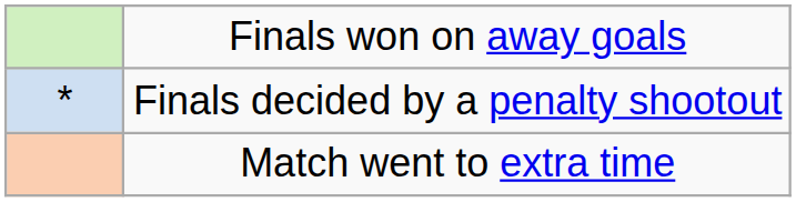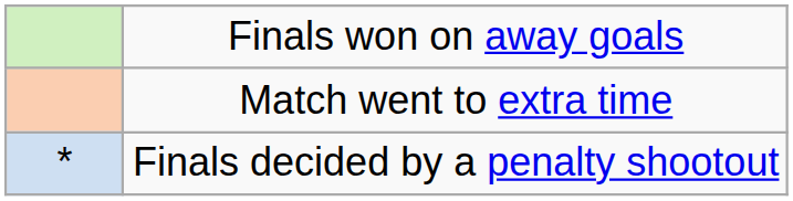rows swapped: Finals decided by a penalty shootout <-> Match went to extra time
